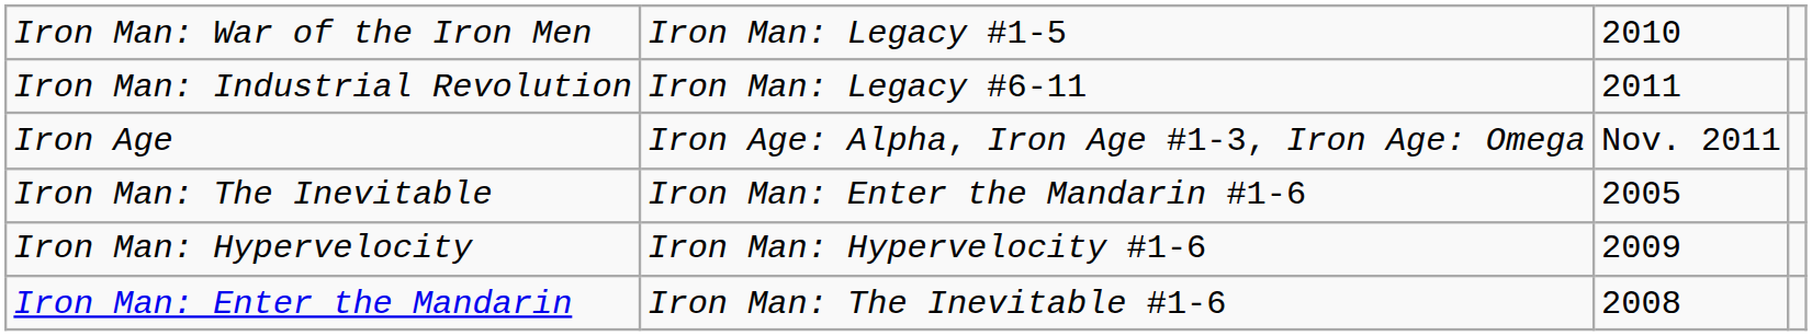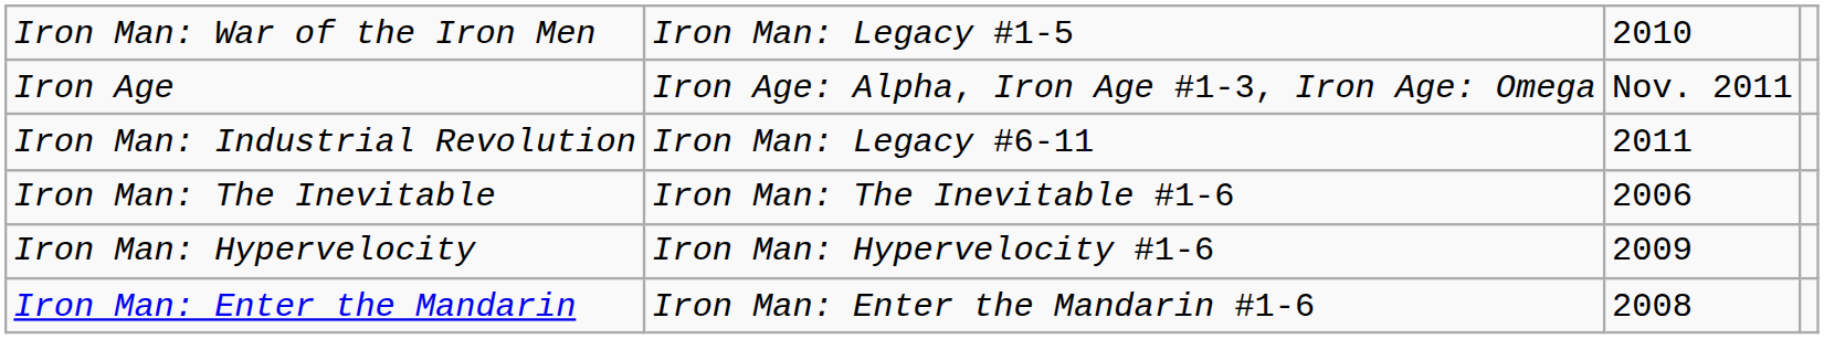rows swapped: Iron Man: Industrial Revolution <-> Iron Age
Iron Man: The Inevitable | column 2: Iron Man: Enter the Mandarin #1-6 -> Iron Man: The Inevitable #1-6
Iron Man: The Inevitable | column 3: 2005 -> 2006
Iron Man: Enter the Mandarin | column 2: Iron Man: The Inevitable #1-6 -> Iron Man: Enter the Mandarin #1-6
